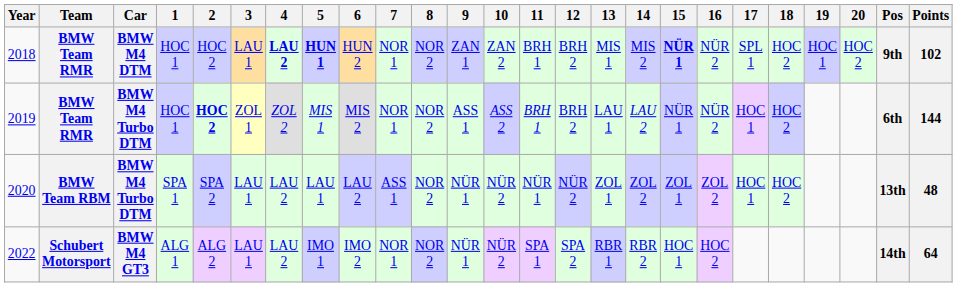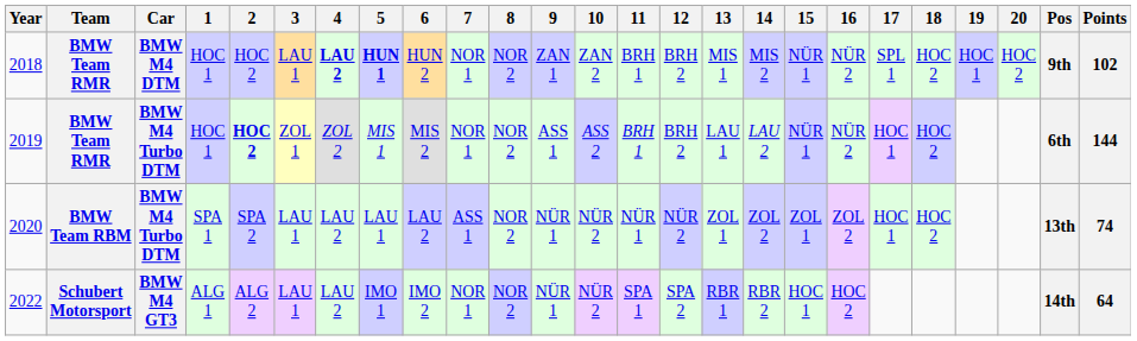2018 | 15: bold -> normal
2020 | Points: 48 -> 74
